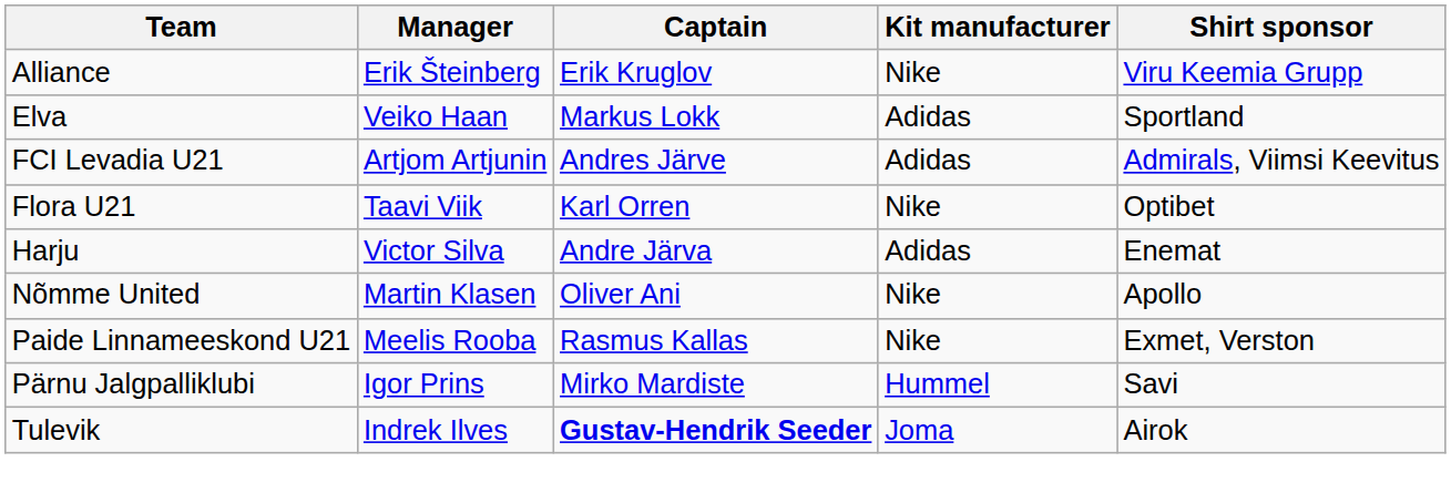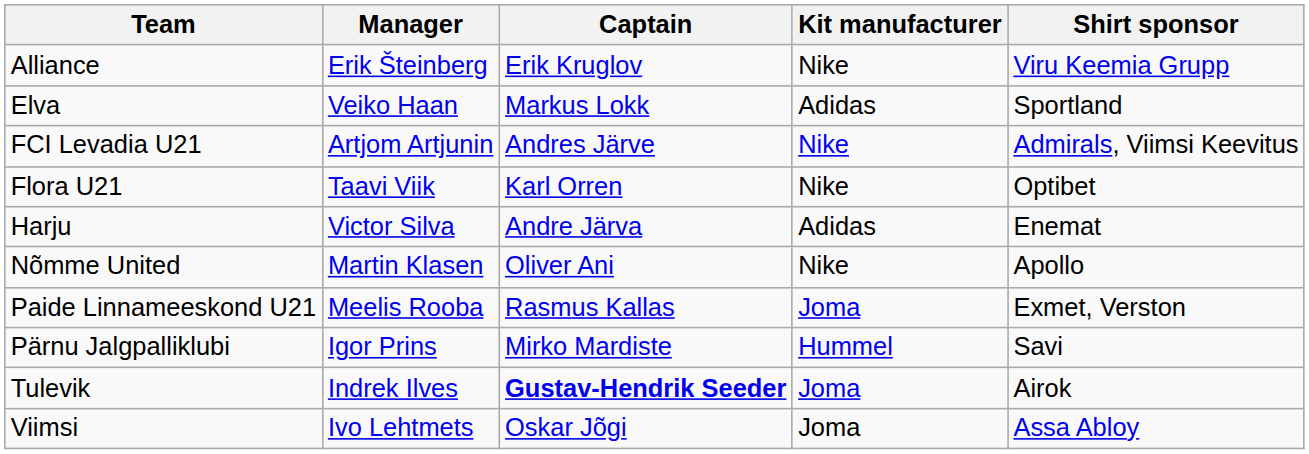FCI Levadia U21 | Kit manufacturer: Adidas -> Nike
Paide Linnameeskond U21 | Kit manufacturer: Nike -> Joma
+ row: Viimsi | Ivo Lehtmets | Oskar Jõgi | Joma | Assa Abloy
